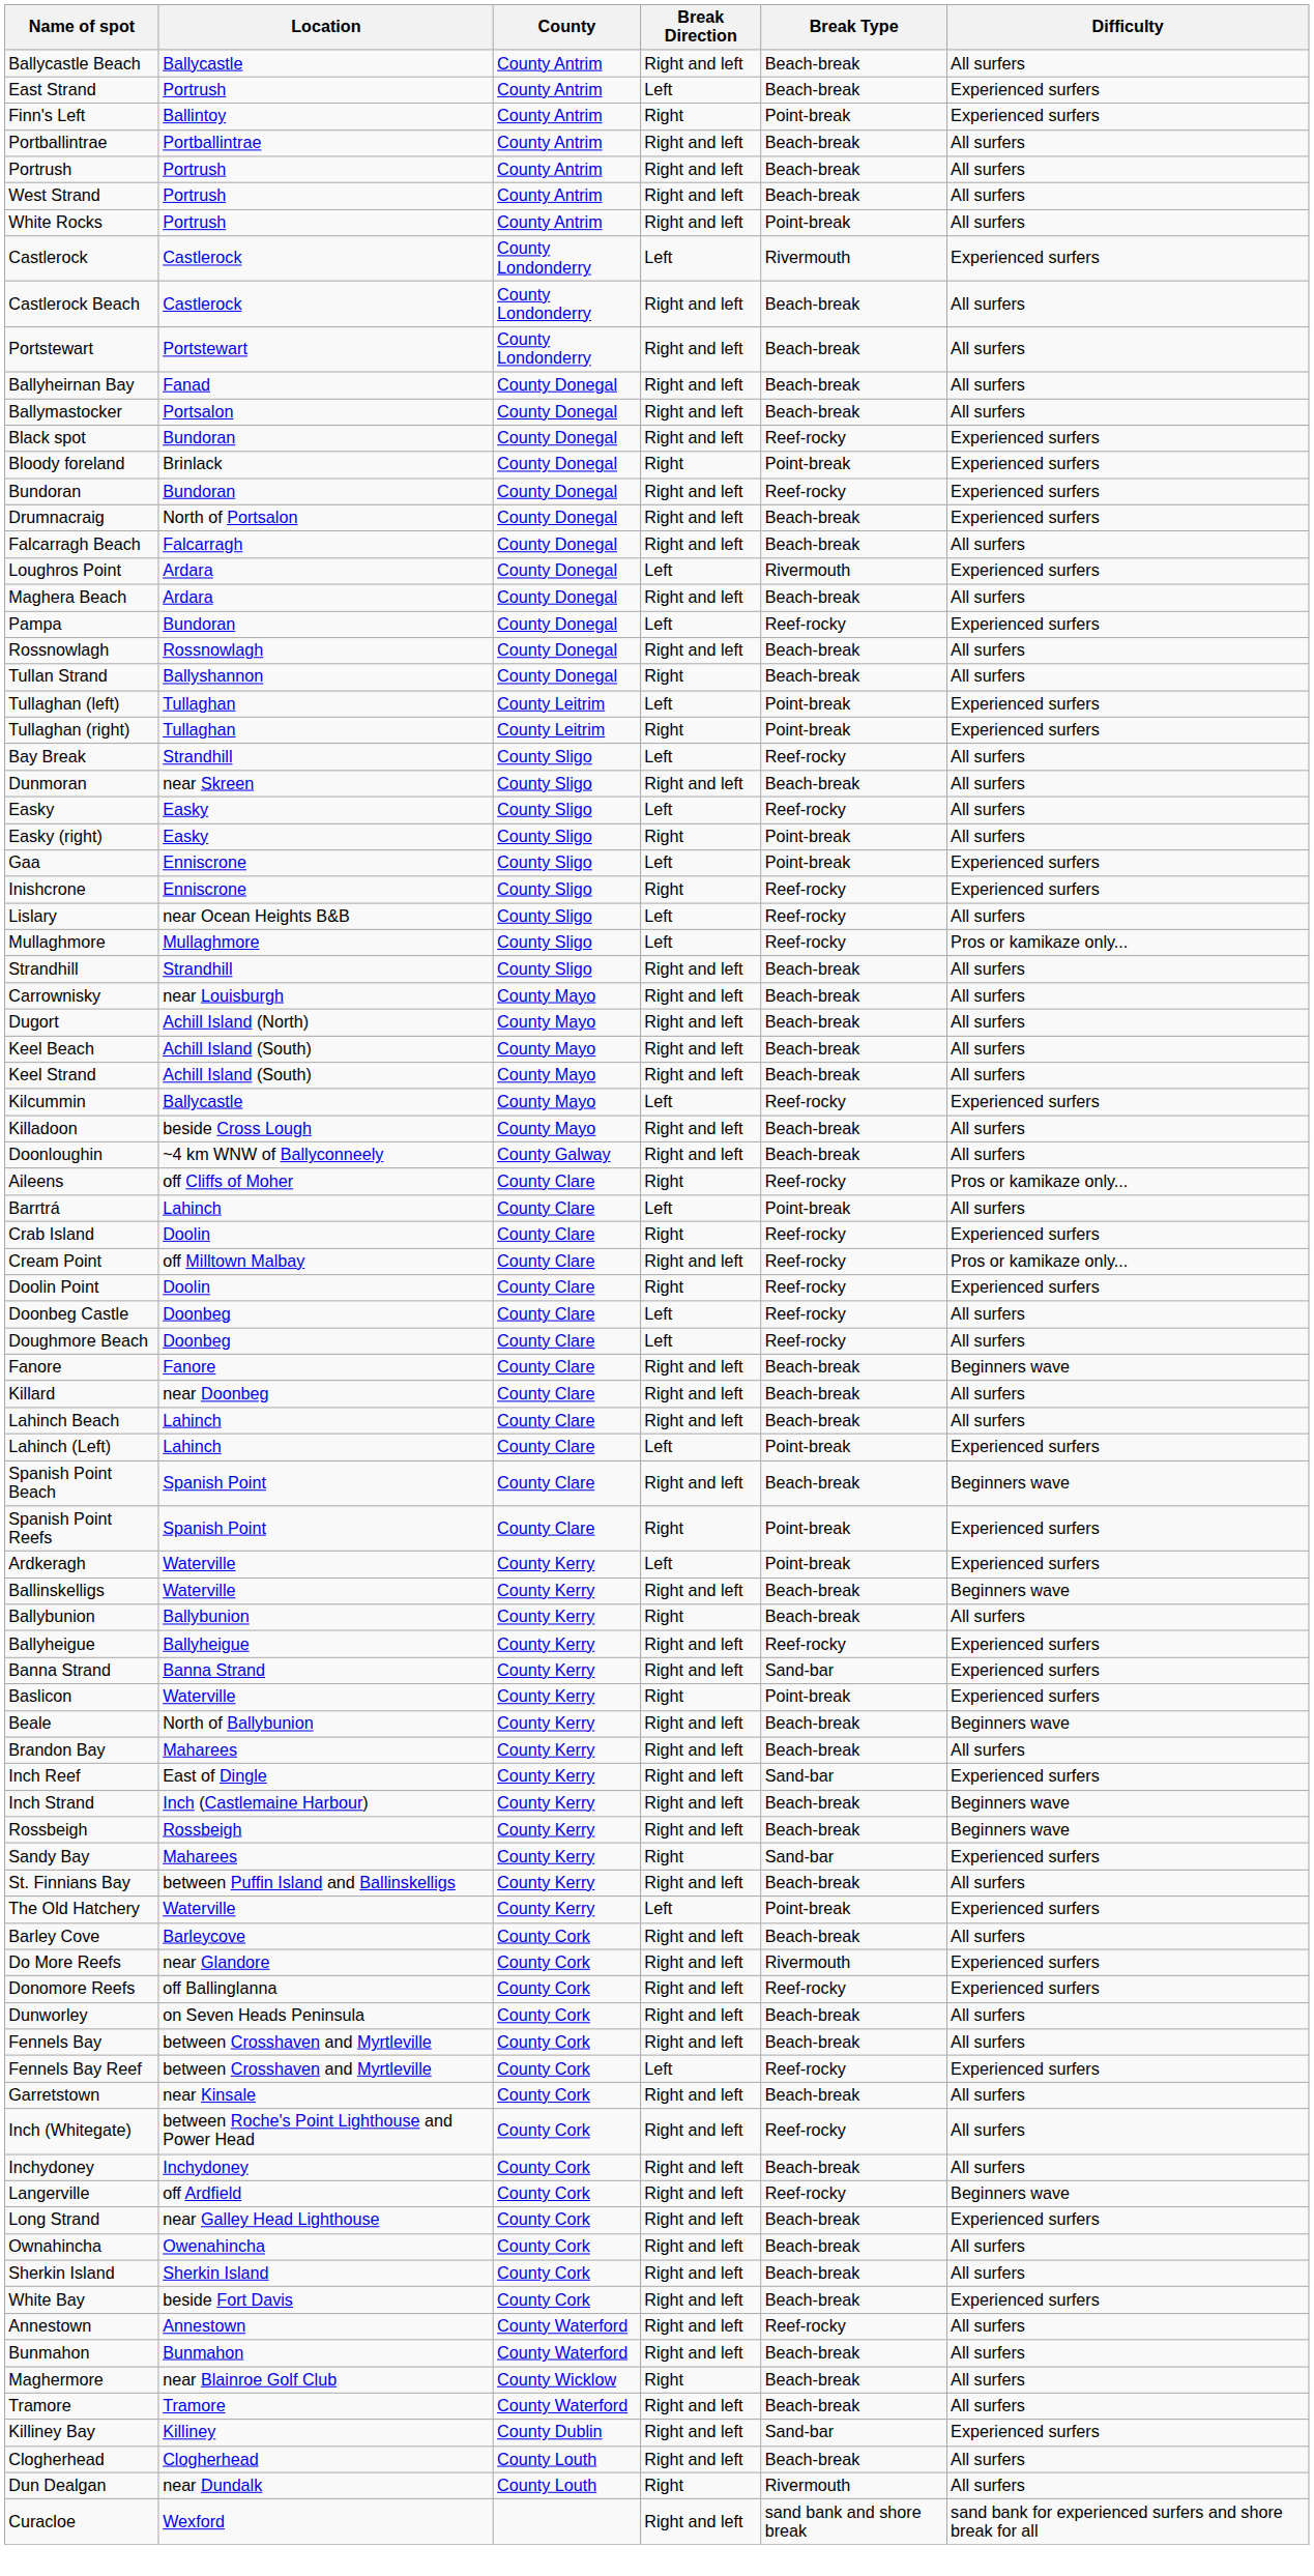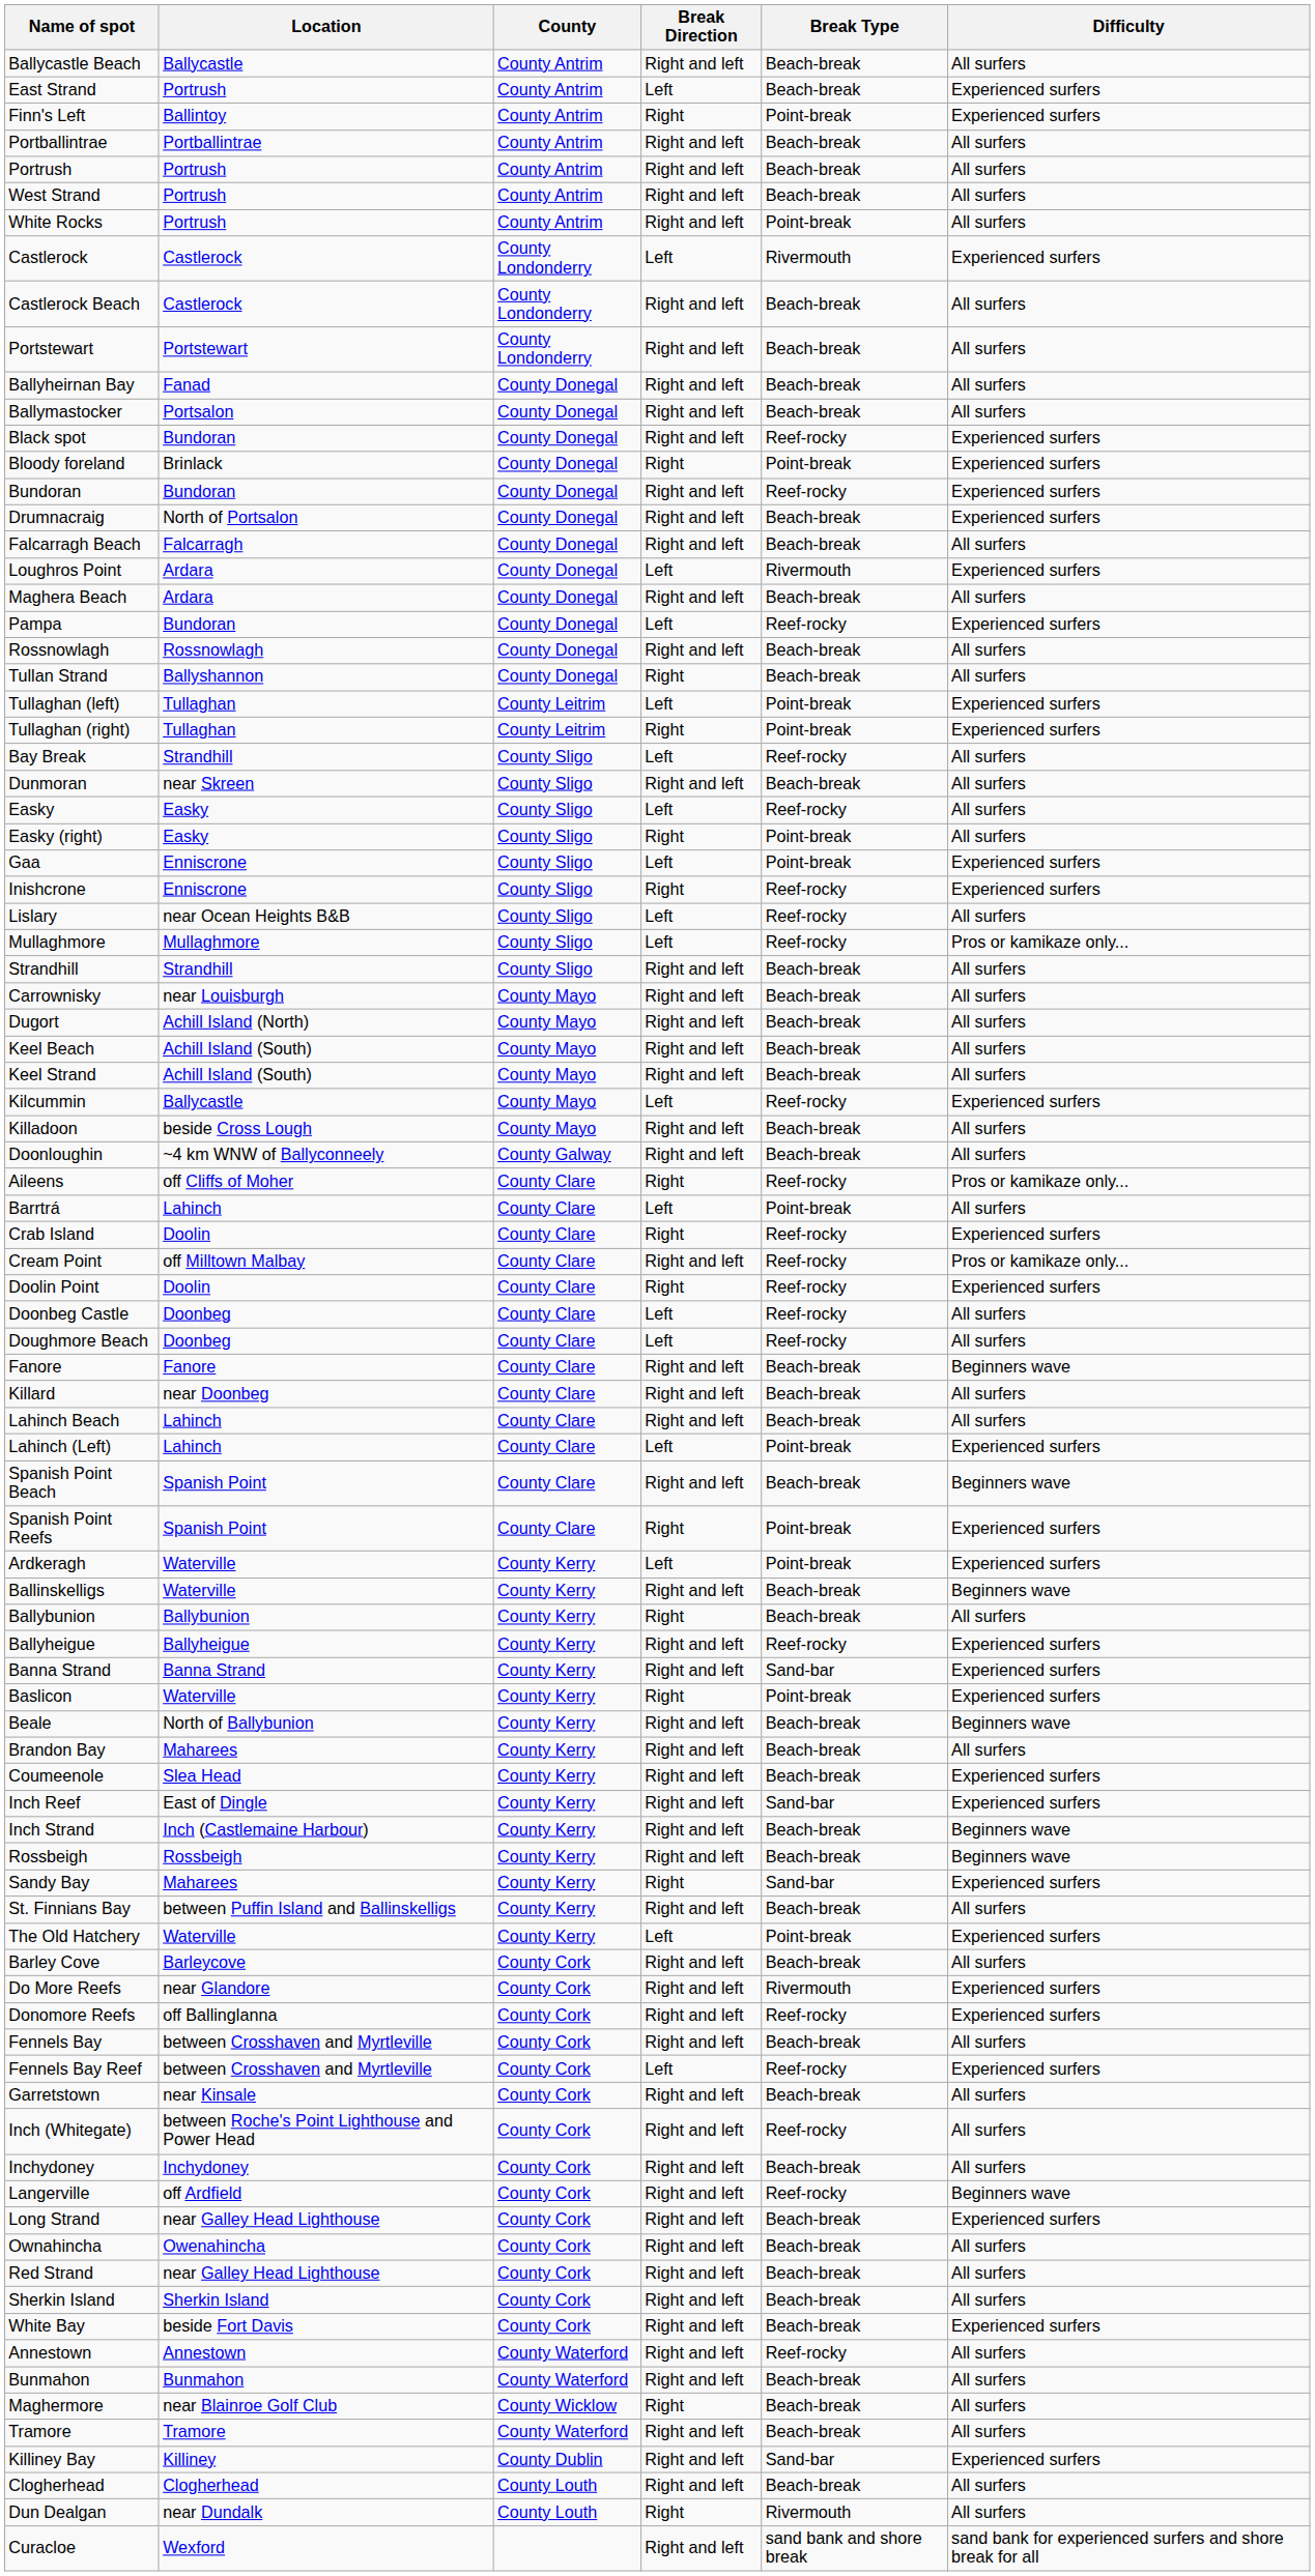+ row: Coumeenole | Slea Head | County Kerry | Right and left | Beach-break | Experienced surfers
- row: Dunworley | on Seven Heads Peninsula | County Cork | Right and left | Beach-break | All surfers
+ row: Red Strand | near Galley Head Lighthouse | County Cork | Right and left | Beach-break | All surfers
